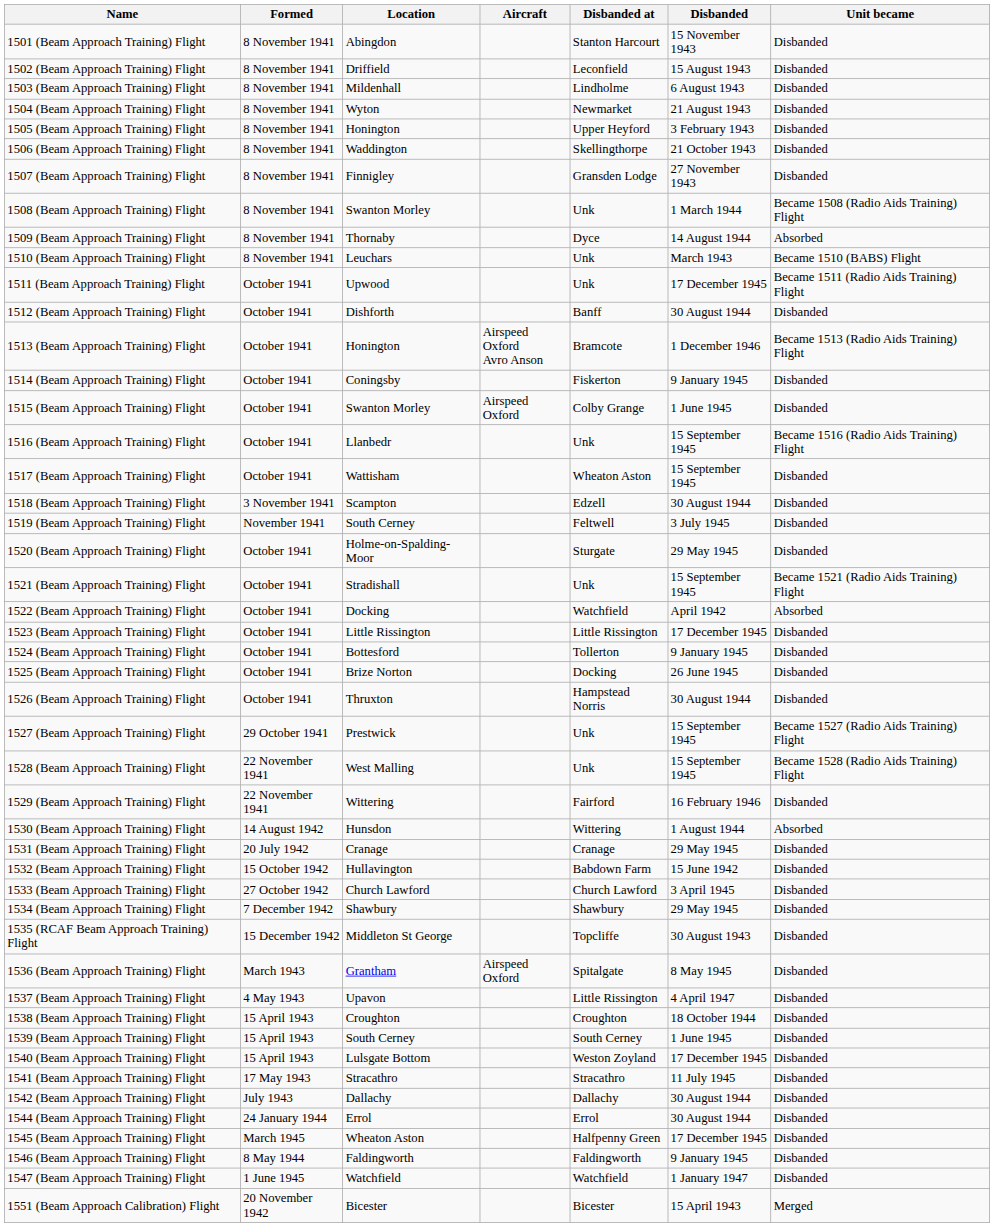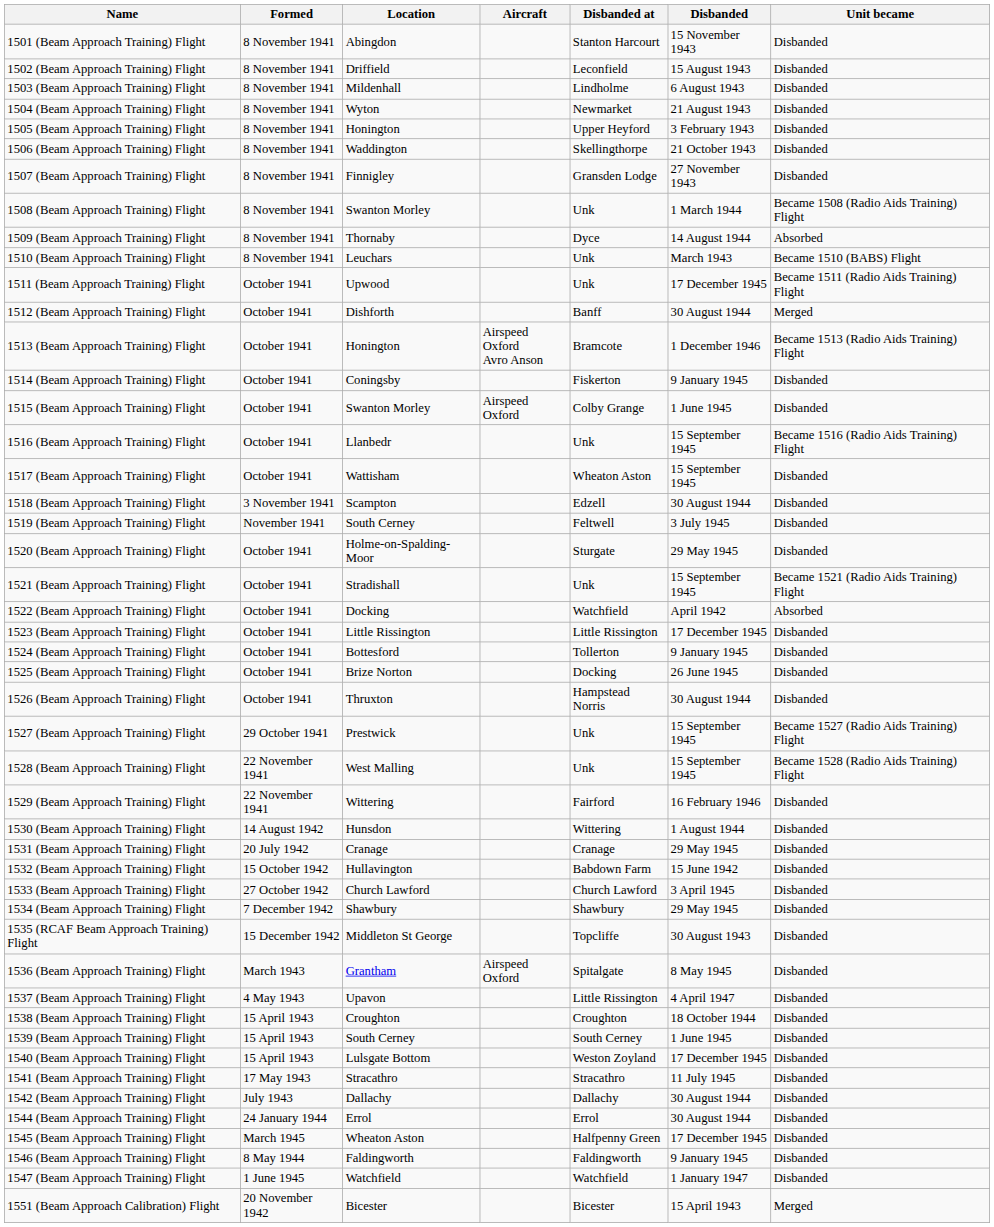1512 (Beam Approach Training) Flight | Unit became: Disbanded -> Merged
1530 (Beam Approach Training) Flight | Unit became: Absorbed -> Disbanded
